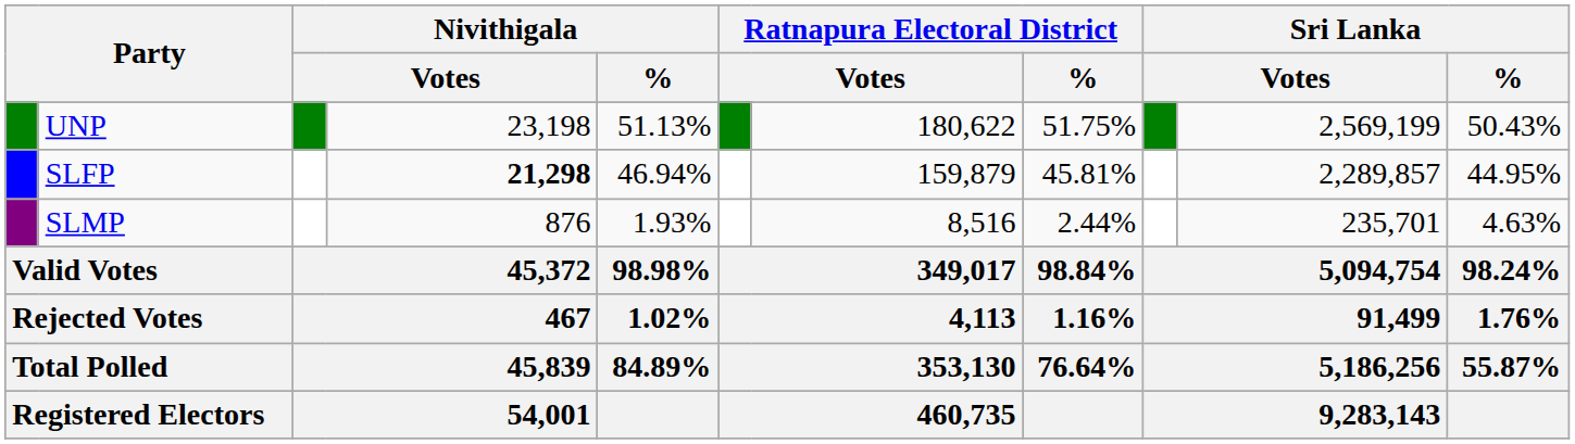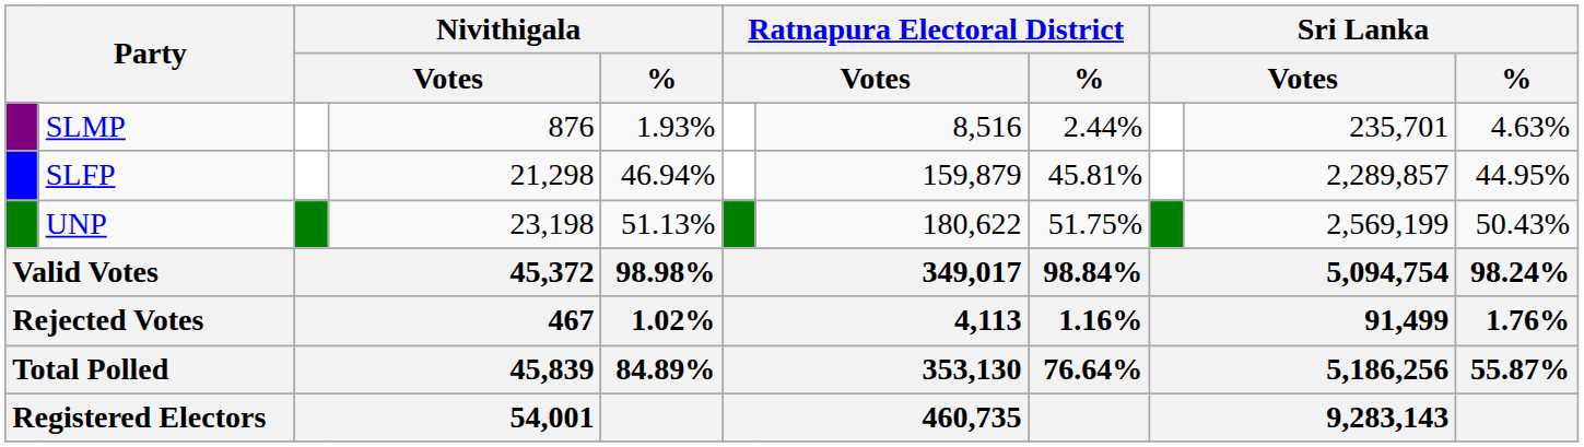rows swapped: UNP <-> SLMP
SLFP | column 4: bold -> normal
